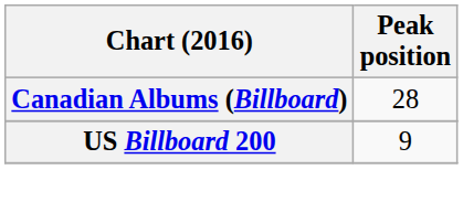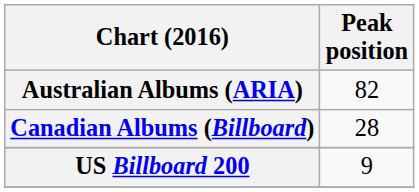+ row: Australian Albums (ARIA) | 82
